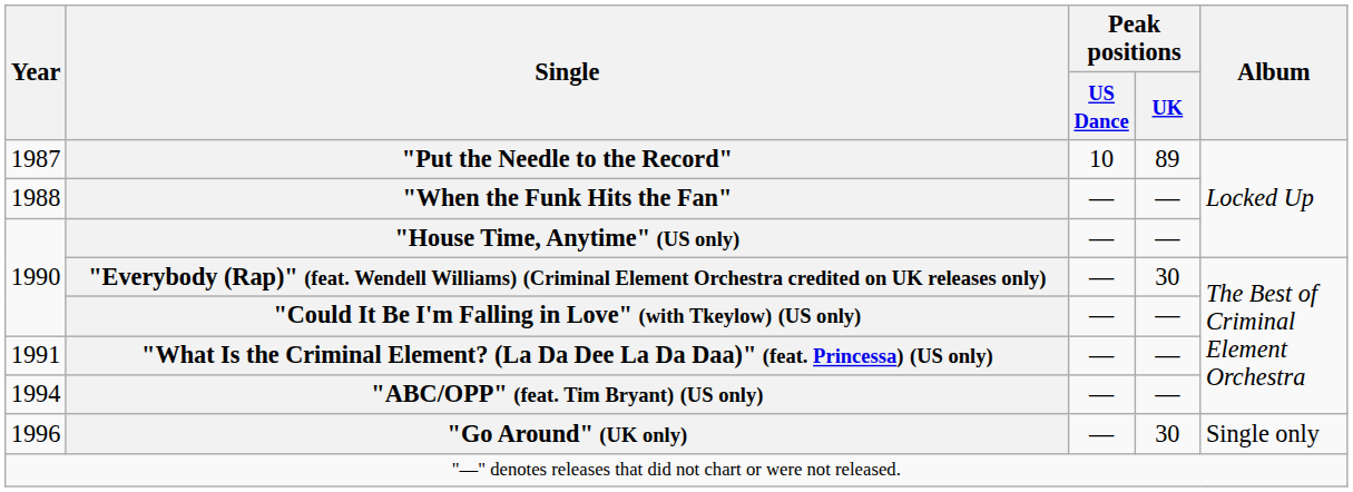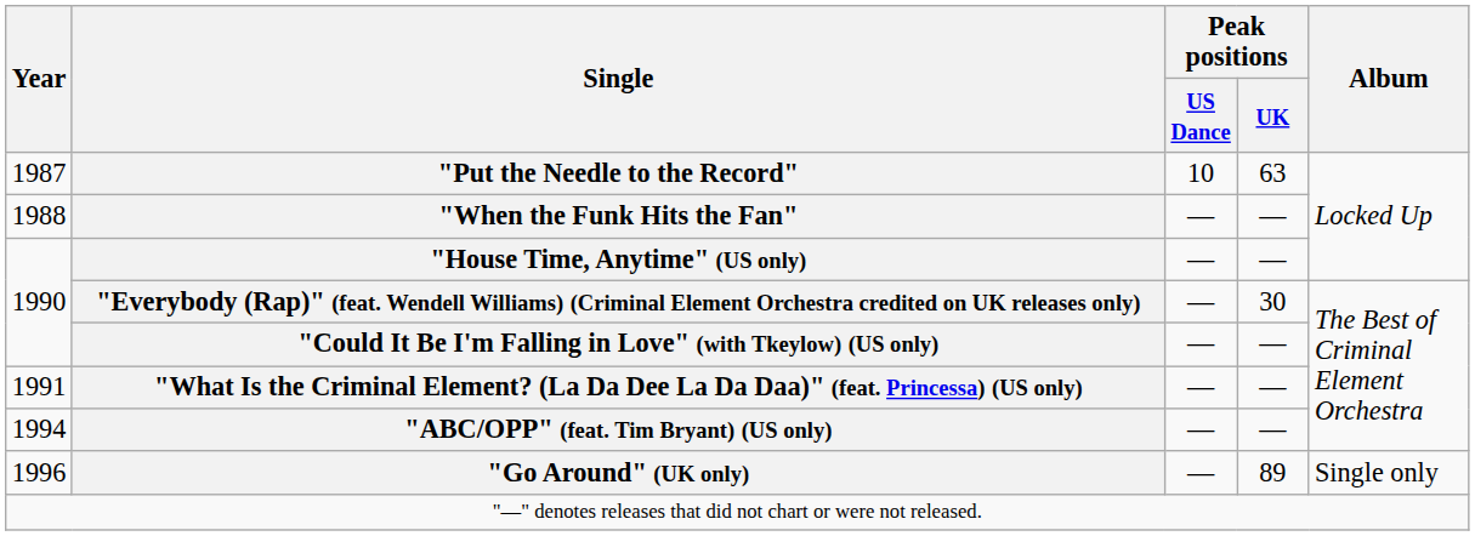"Put the Needle to the Record" | Peak positions / UK: 89 -> 63
"Go Around" (UK only) | Peak positions / UK: 30 -> 89
